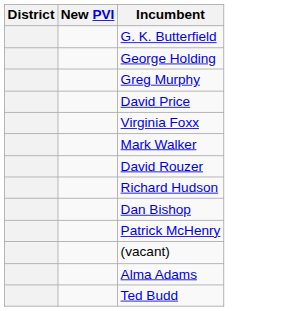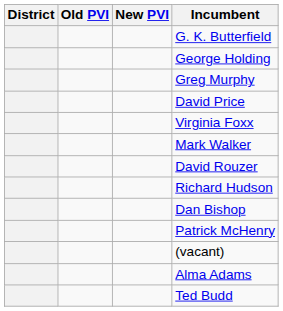+ column: Old PVI
